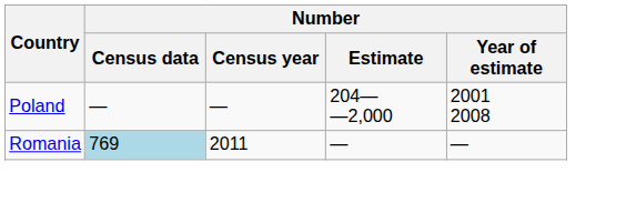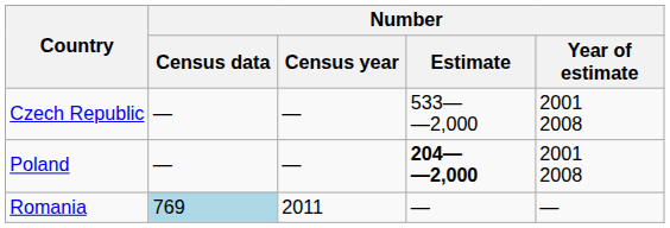+ row: Czech Republic | — | — | 533— —2,000 | 2001 2008
Poland | Number / Estimate: normal -> bold
